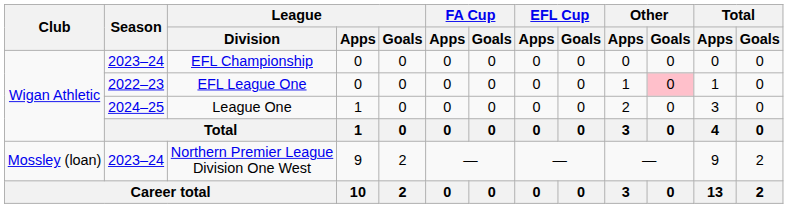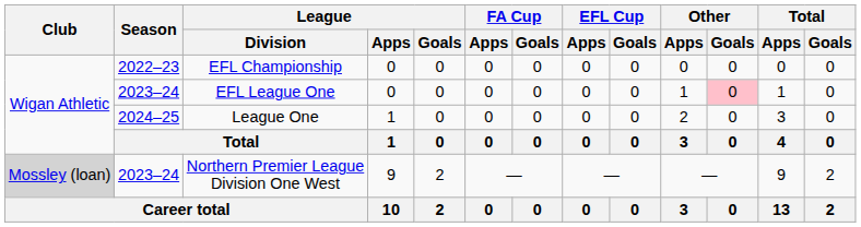EFL Championship | Season: 2023–24 -> 2022–23
EFL League One | Season: 2022–23 -> 2023–24
Northern Premier League Division One West | Club: no background -> lightgrey background
